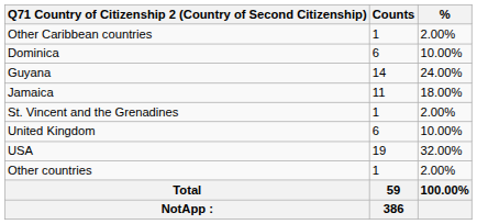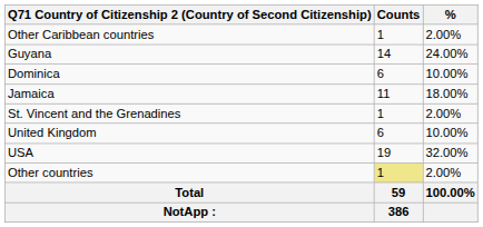rows swapped: Dominica <-> Guyana
Other countries | Counts: no background -> khaki background
